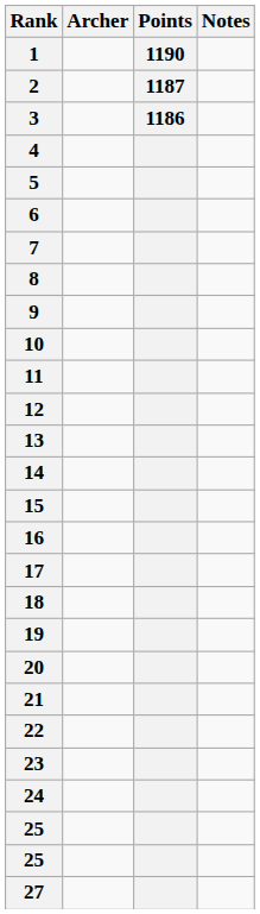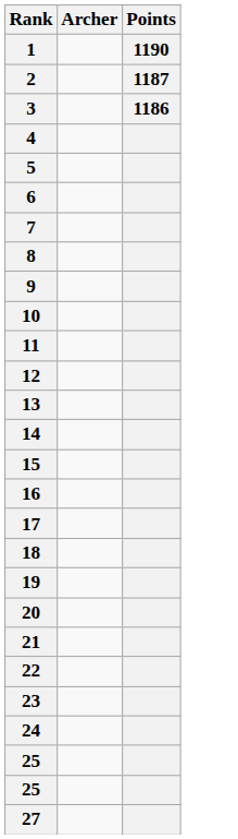- column: Notes
